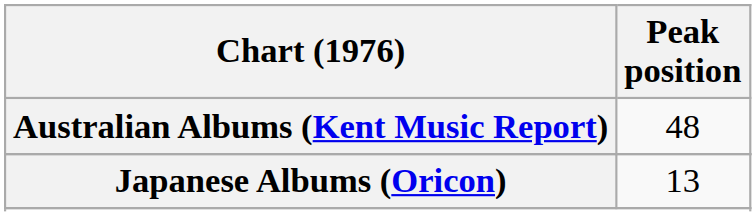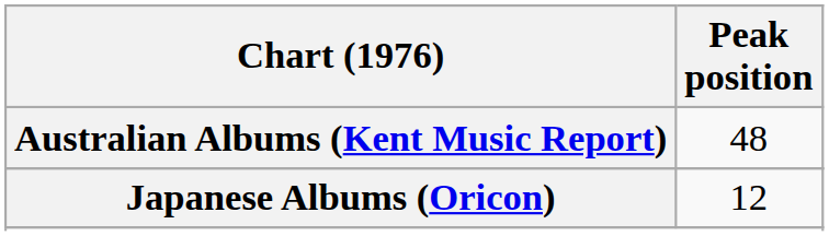Japanese Albums (Oricon) | Peak position: 13 -> 12
